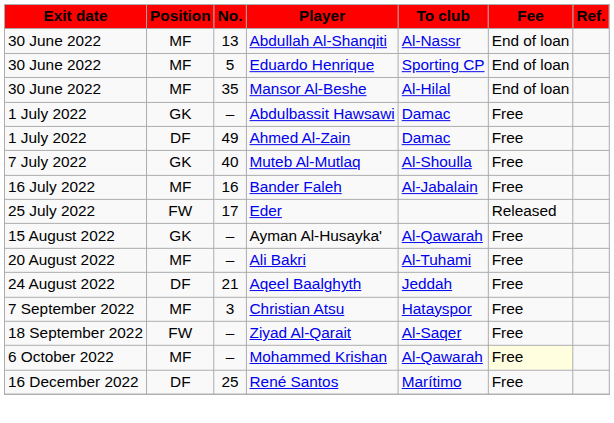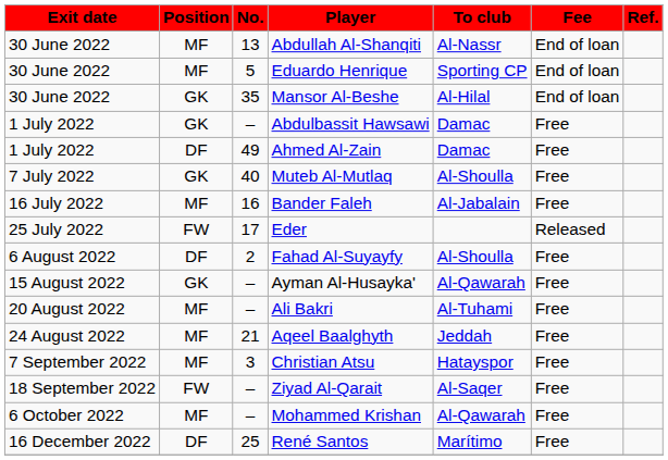Mansor Al-Beshe | Position: MF -> GK
+ row: 6 August 2022 | DF | 2 | Fahad Al-Suyayfy | Al-Shoulla | Free
Aqeel Baalghyth | Position: DF -> MF
Mohammed Krishan | Fee: lightyellow background -> no background
